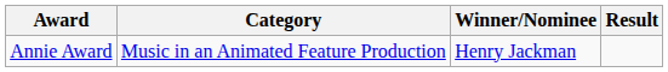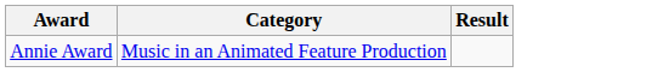- column: Winner/Nominee | Henry Jackman
